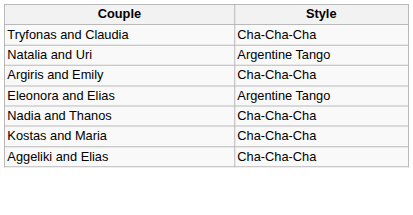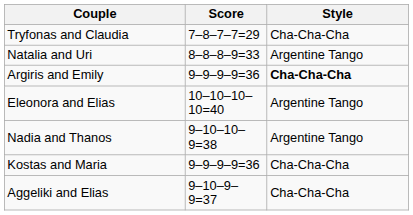+ column: Score | 7–8–7–7=29 | 8–8–8–9=33 | 9–9–9–9=36 | 10–10–10–10=40 | 9–10–10–9=38 | 9–9–9–9=36 | 9–10–9–9=37
Argiris and Emily | Style: normal -> bold
Nadia and Thanos | Style: Cha-Cha-Cha -> Argentine Tango
